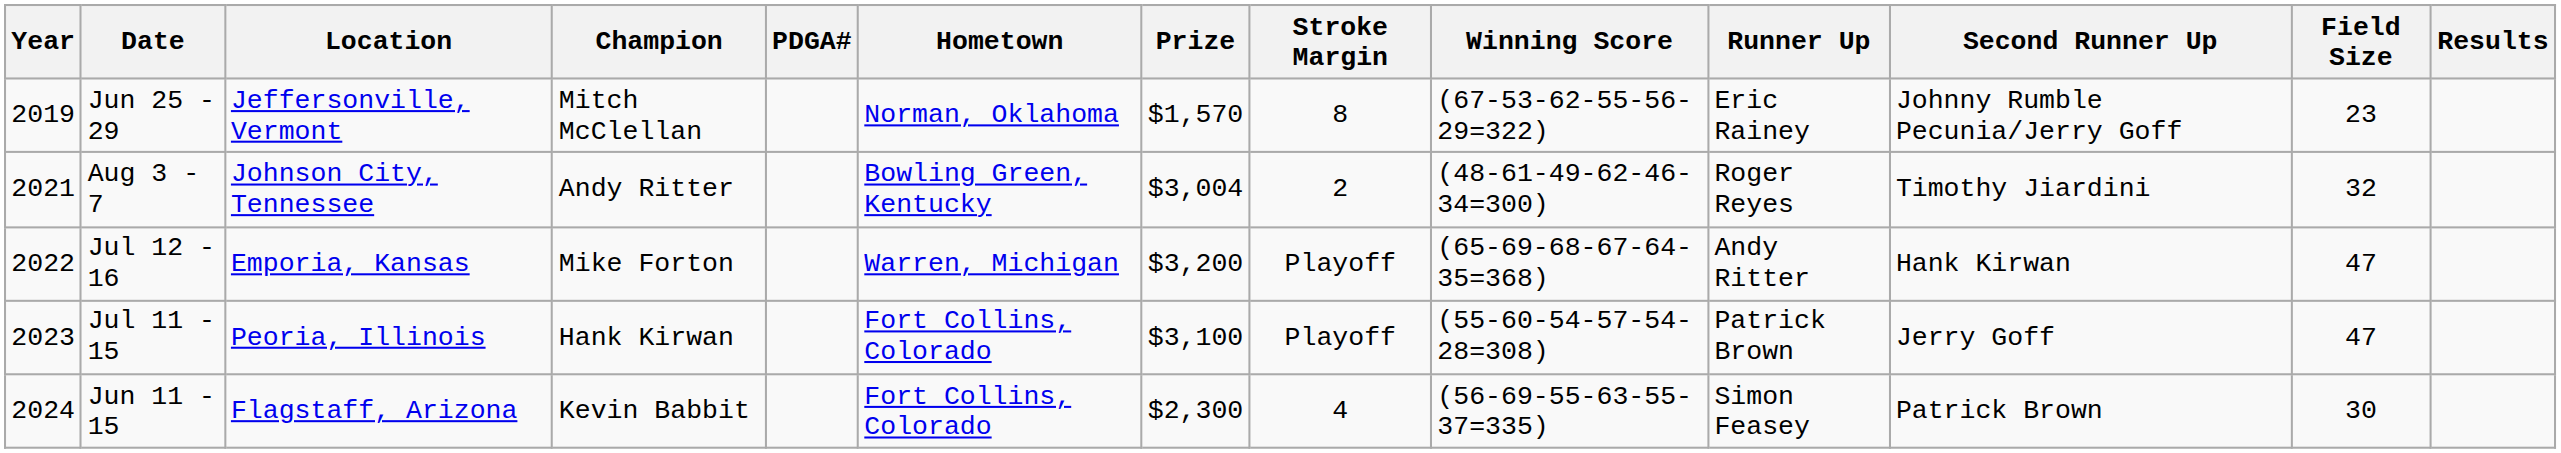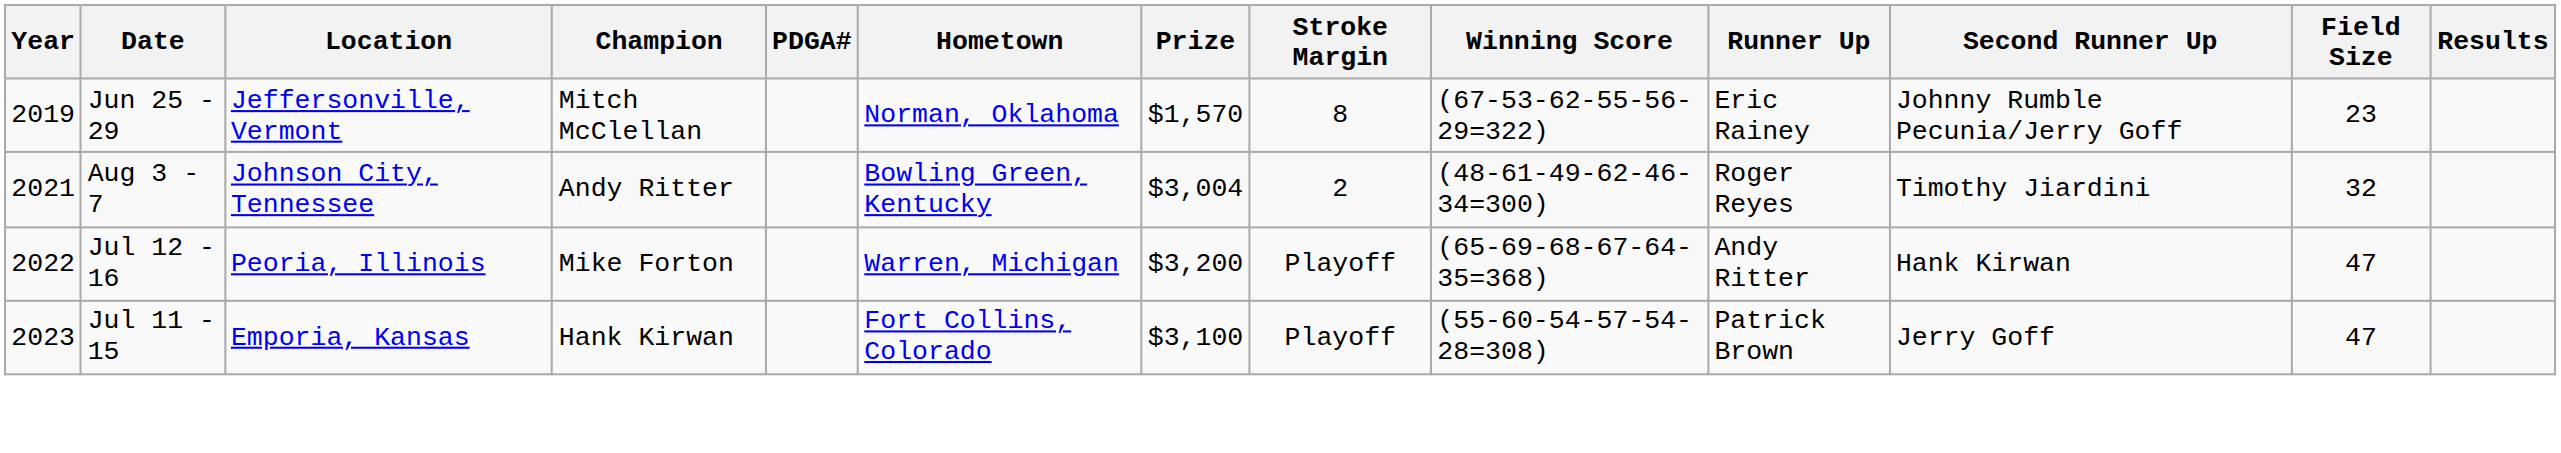Jul 12 - 16 | Location: Emporia, Kansas -> Peoria, Illinois
Jul 11 - 15 | Location: Peoria, Illinois -> Emporia, Kansas
- row: 2024 | Jun 11 - 15 | Flagstaff, Arizona | Kevin Babbit | Fort Collins, Colorado | $2,300 | 4 | (56-69-55-63-55-37=335) | Simon Feasey | Patrick Brown | 30
